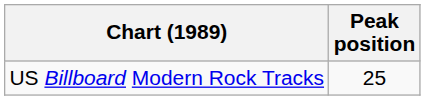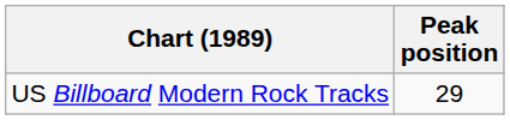US Billboard Modern Rock Tracks | Peak position: 25 -> 29
